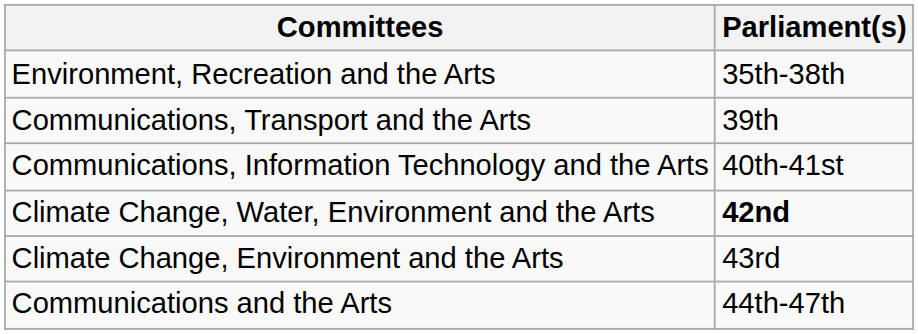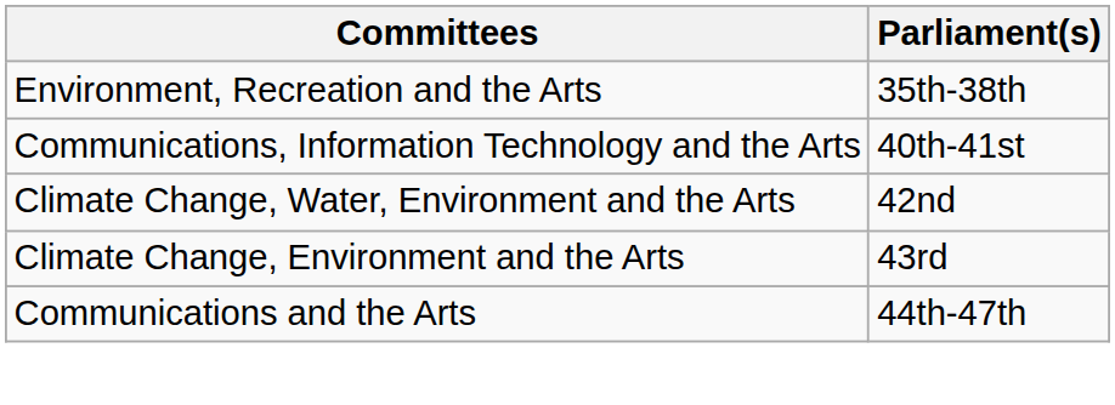- row: Communications, Transport and the Arts | 39th
Climate Change, Water, Environment and the Arts | Parliament(s): bold -> normal
